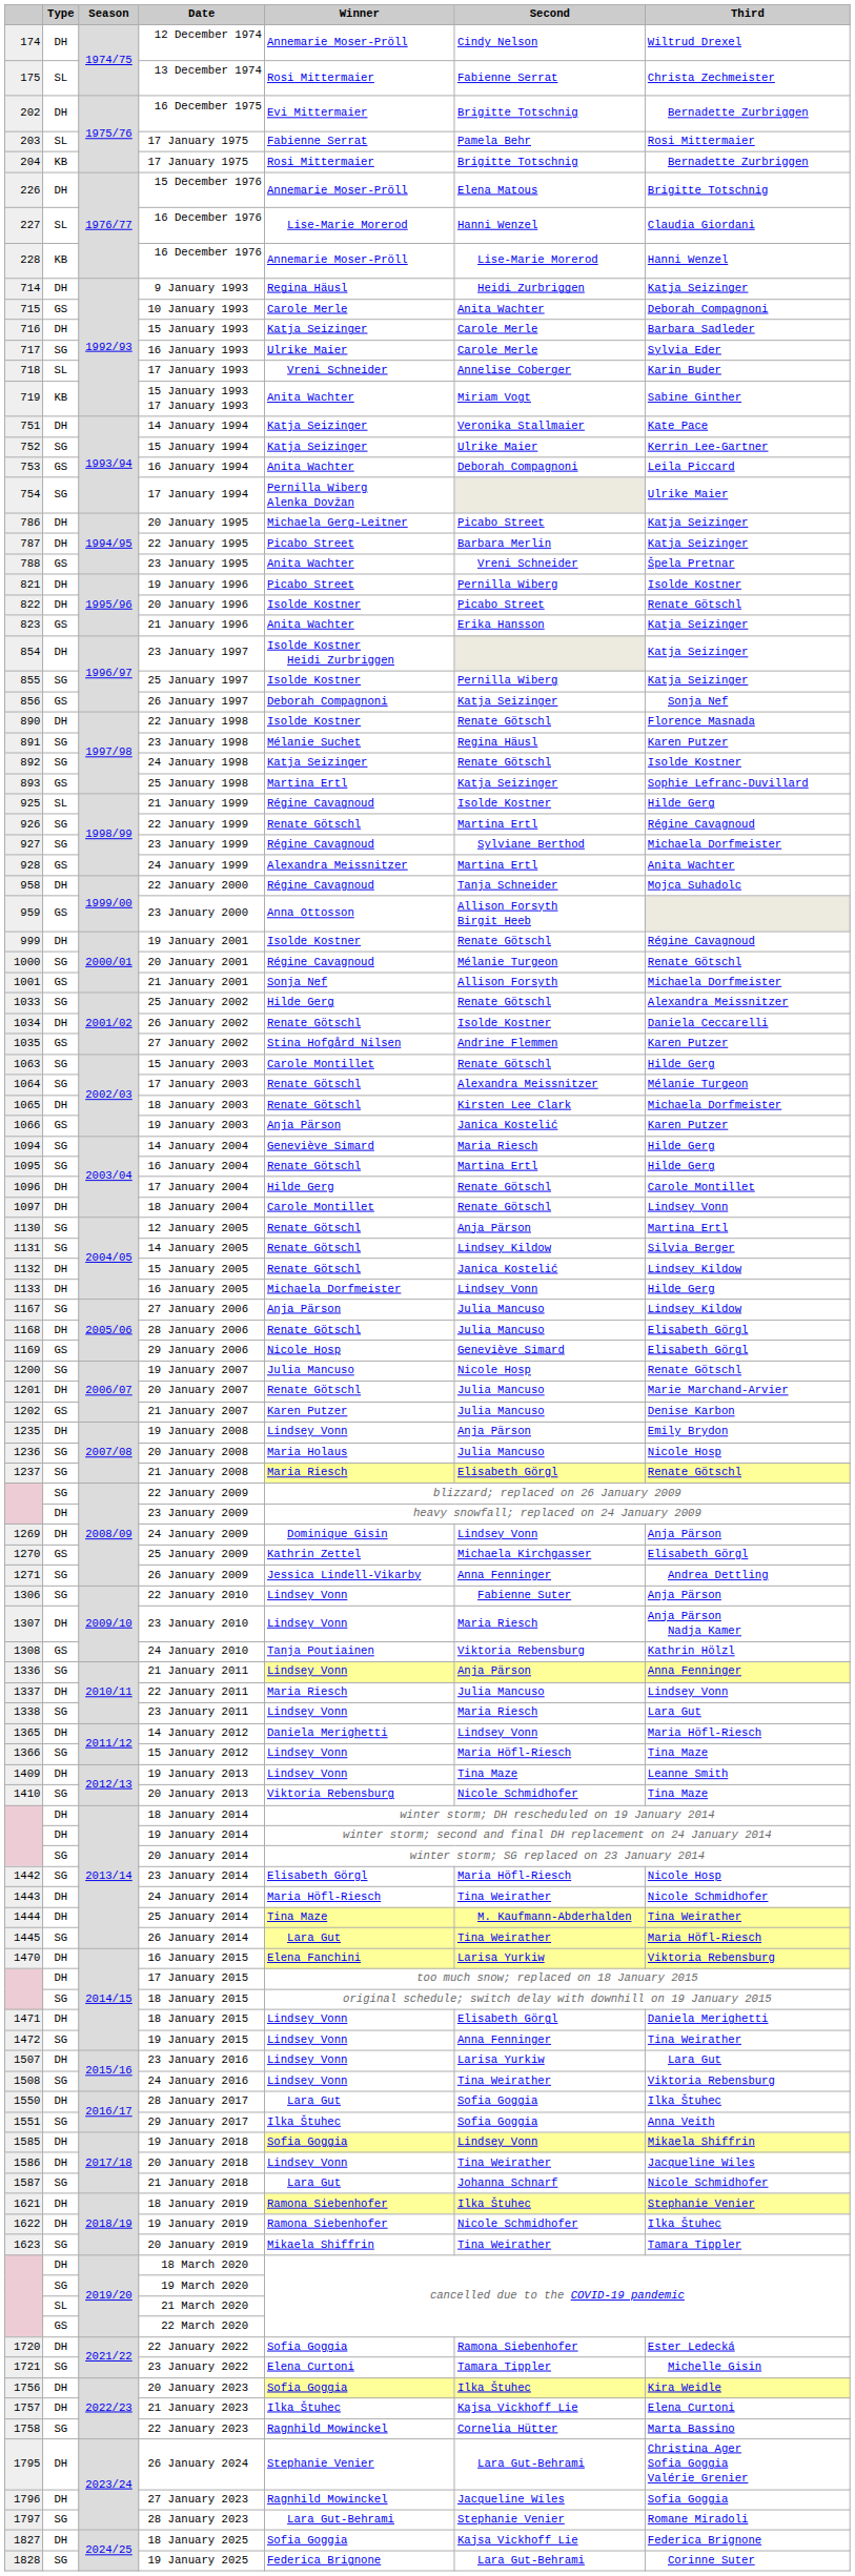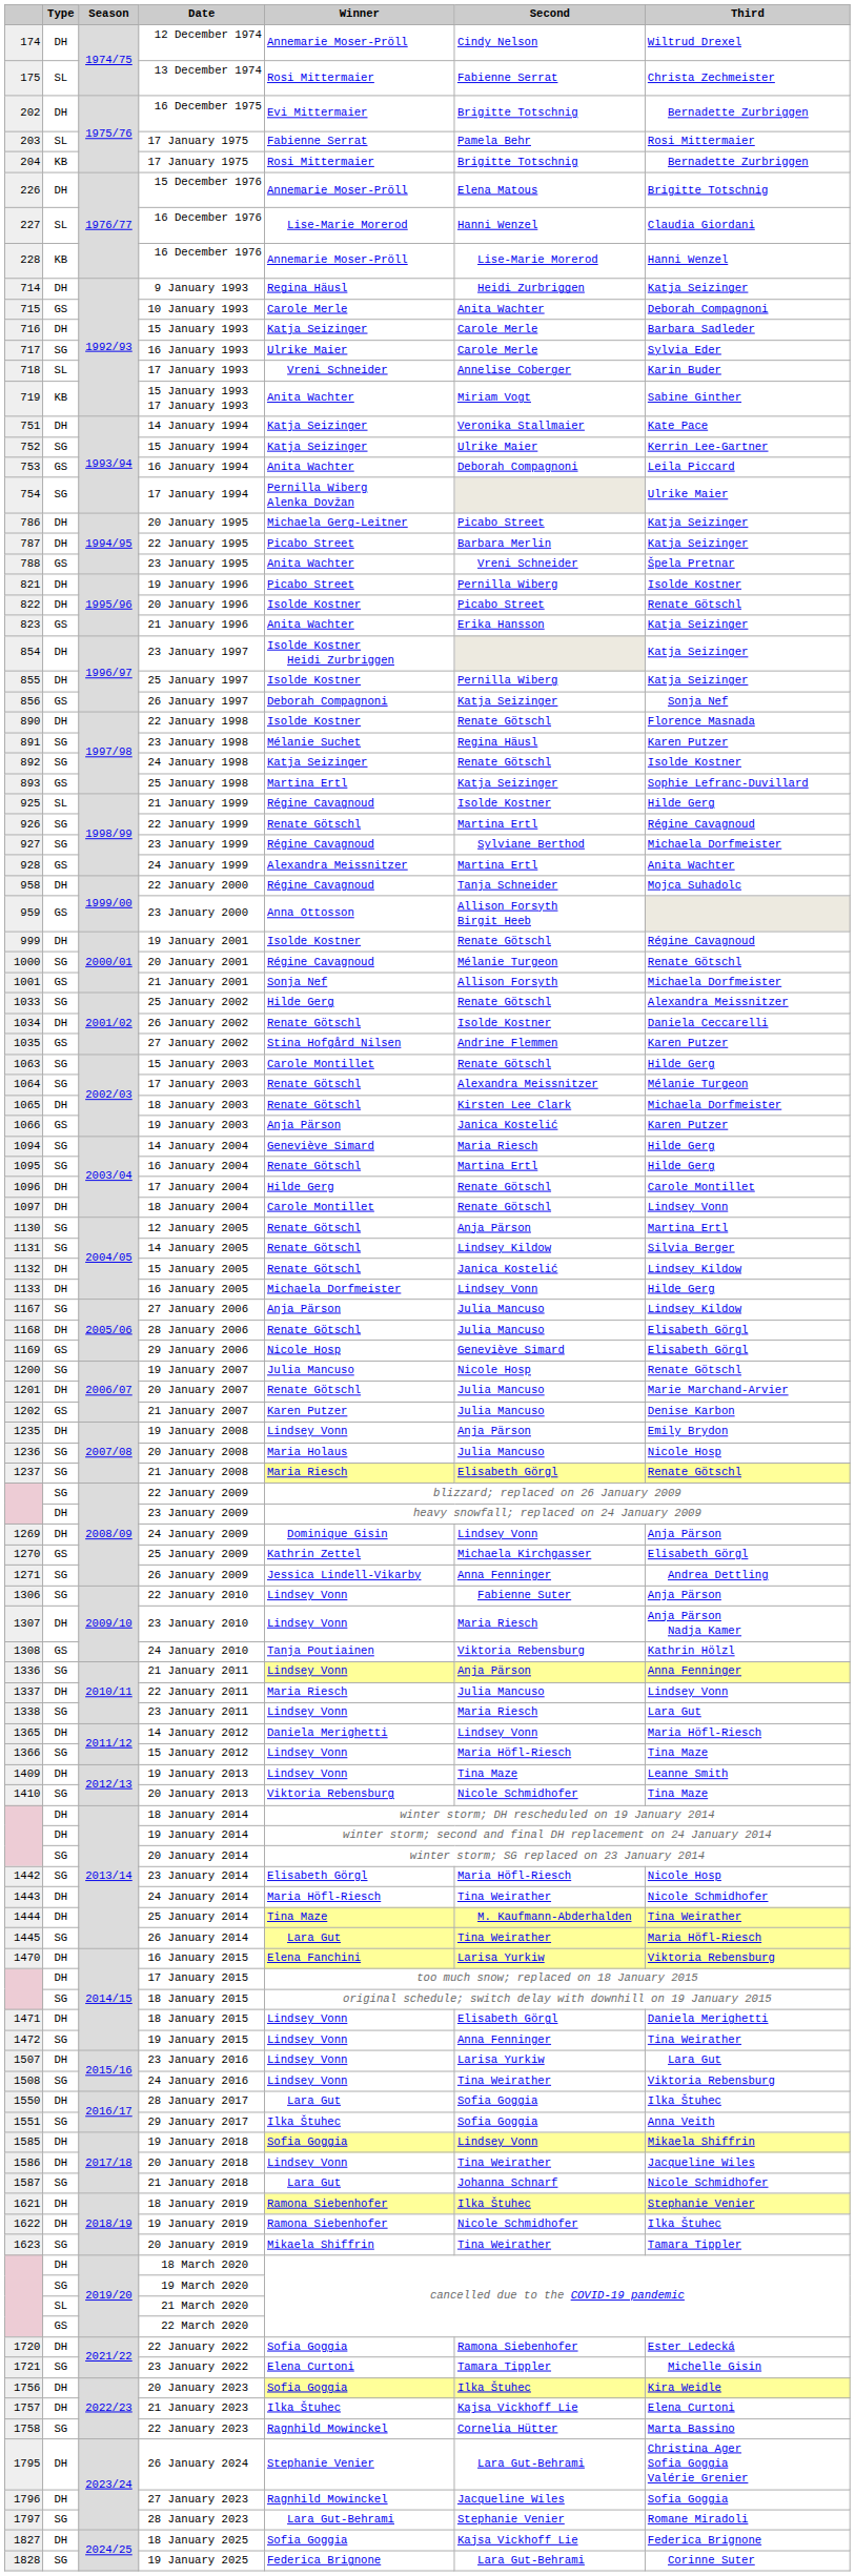25 January 1997 | Type: SG -> DH
